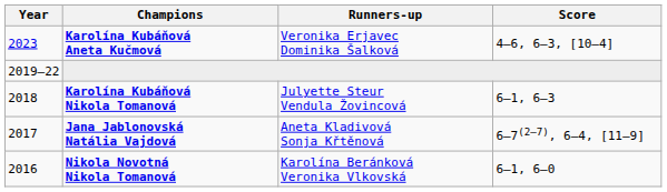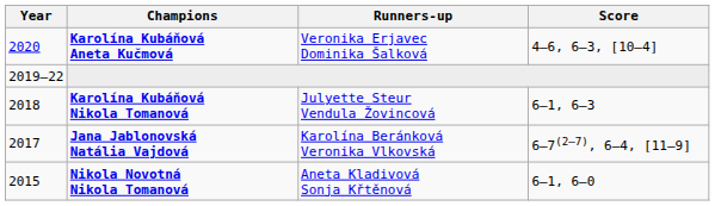Karolína Kubáňová Aneta Kučmová | Year: 2023 -> 2020
Jana Jablonovská Natália Vajdová | Runners-up: Aneta Kladivová Sonja Křtěnová -> Karolína Beránková Veronika Vlkovská
Nikola Novotná Nikola Tomanová | Year: 2016 -> 2015
Nikola Novotná Nikola Tomanová | Runners-up: Karolína Beránková Veronika Vlkovská -> Aneta Kladivová Sonja Křtěnová
